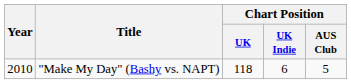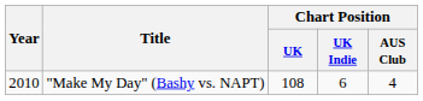"Make My Day" (Bashy vs. NAPT) | Chart Position / UK: 118 -> 108
"Make My Day" (Bashy vs. NAPT) | Chart Position / AUS Club: 5 -> 4
